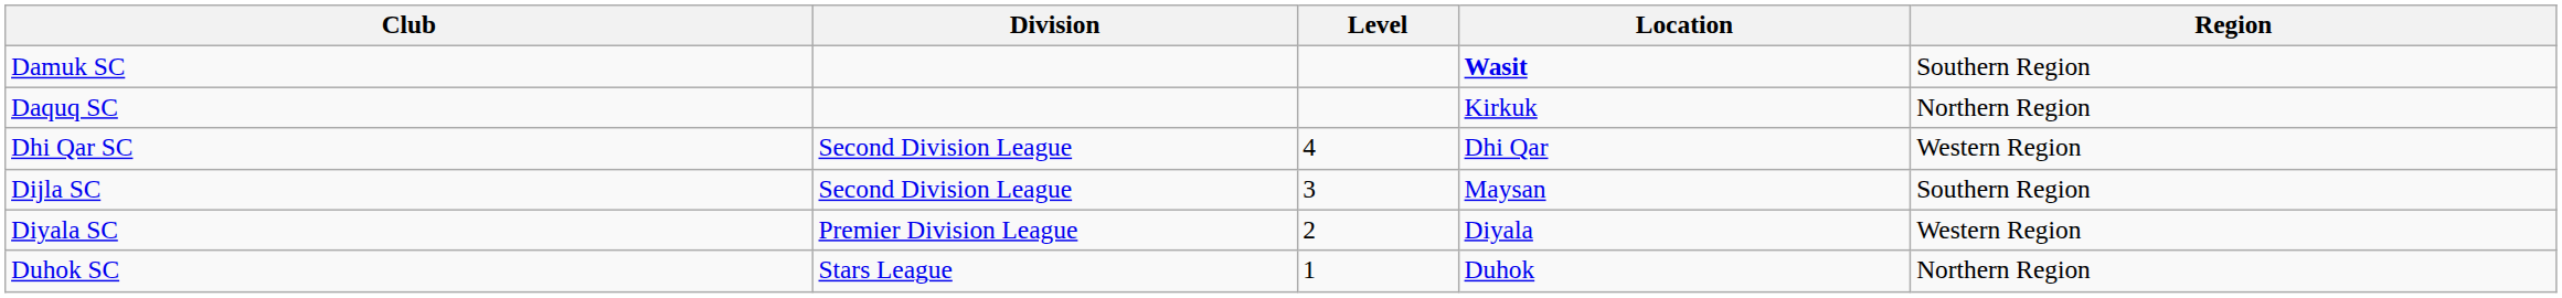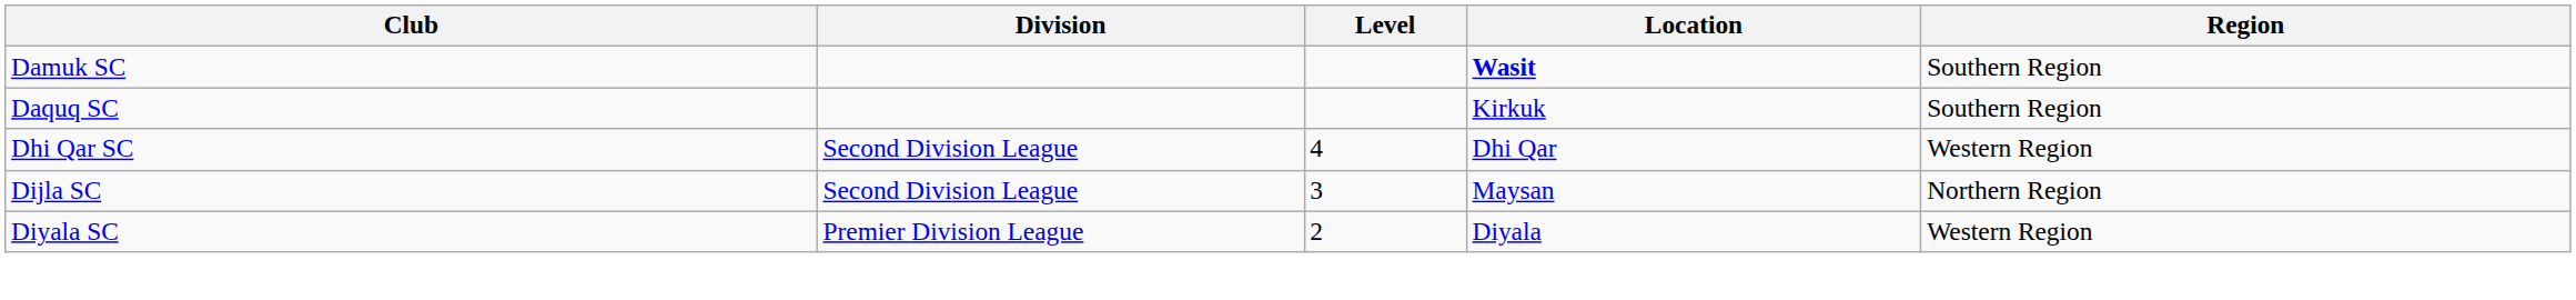Daquq SC | Region: Northern Region -> Southern Region
Dijla SC | Region: Southern Region -> Northern Region
- row: Duhok SC | Stars League | 1 | Duhok | Northern Region
